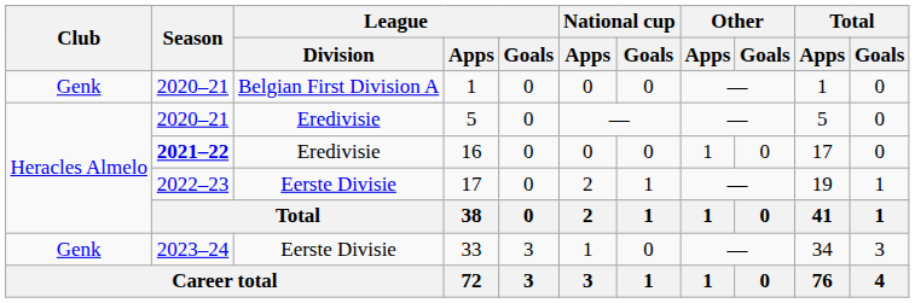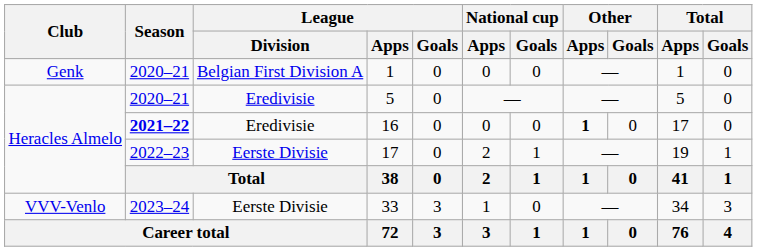16 | Other / Apps: normal -> bold
33 | Club: Genk -> VVV-Venlo
